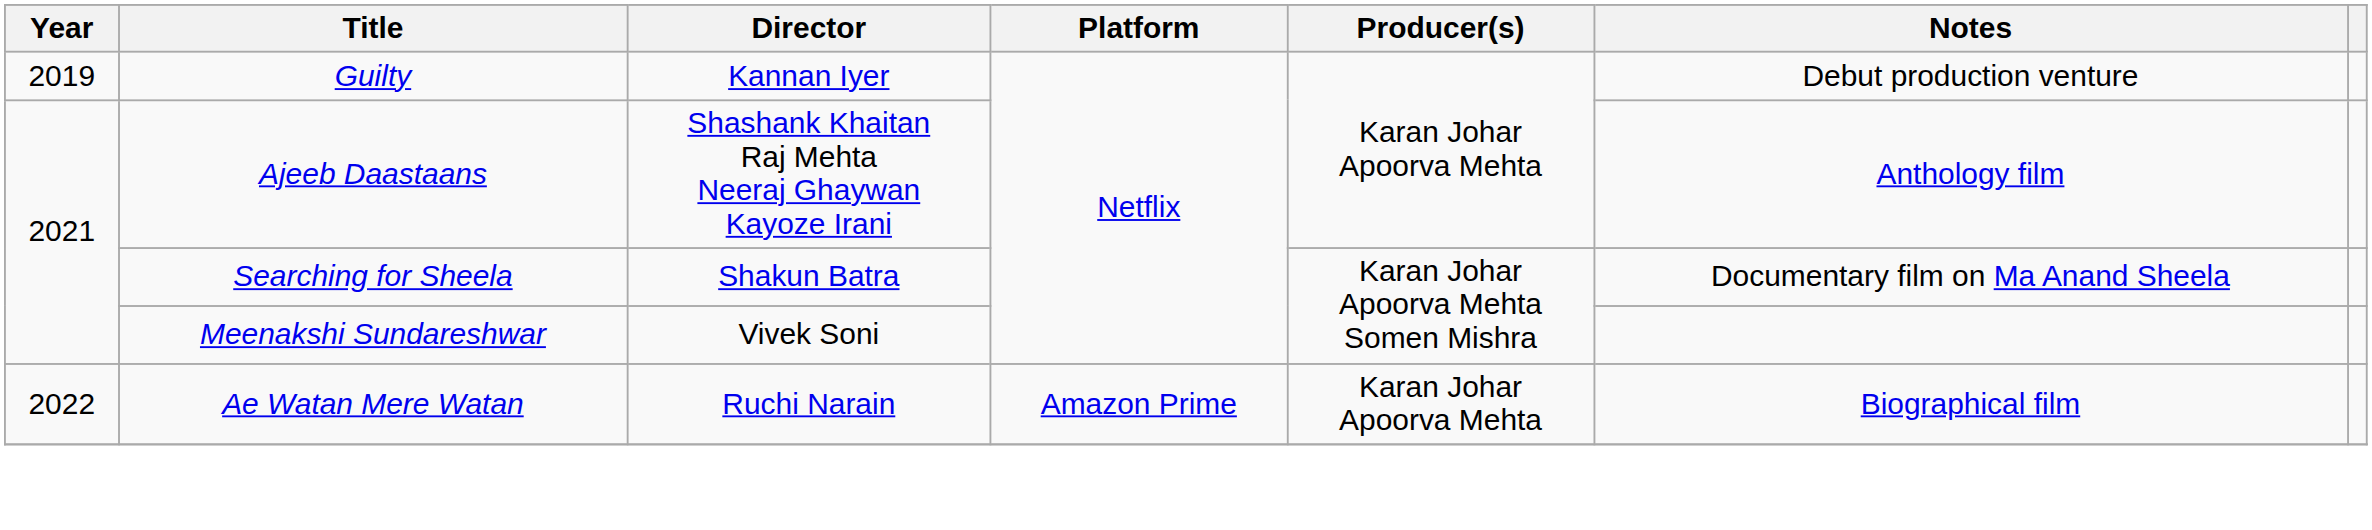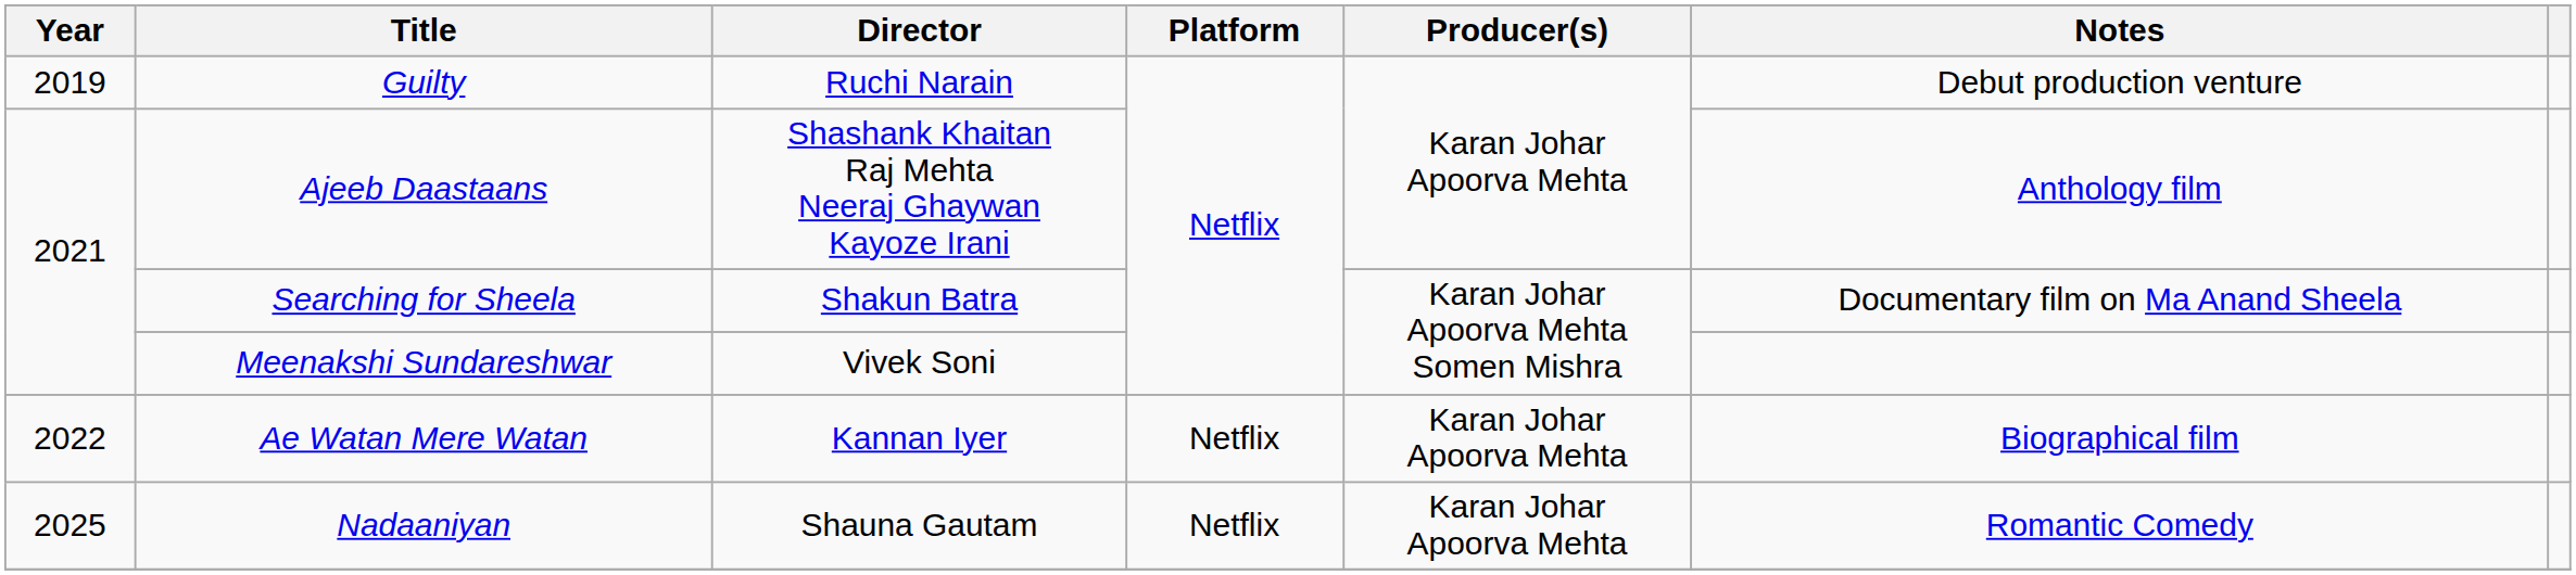Guilty | Director: Kannan Iyer -> Ruchi Narain
Ae Watan Mere Watan | Director: Ruchi Narain -> Kannan Iyer
Ae Watan Mere Watan | Platform: Amazon Prime -> Netflix
+ row: 2025 | Nadaaniyan | Shauna Gautam | Netflix | Karan Johar Apoorva Mehta | Romantic Comedy
